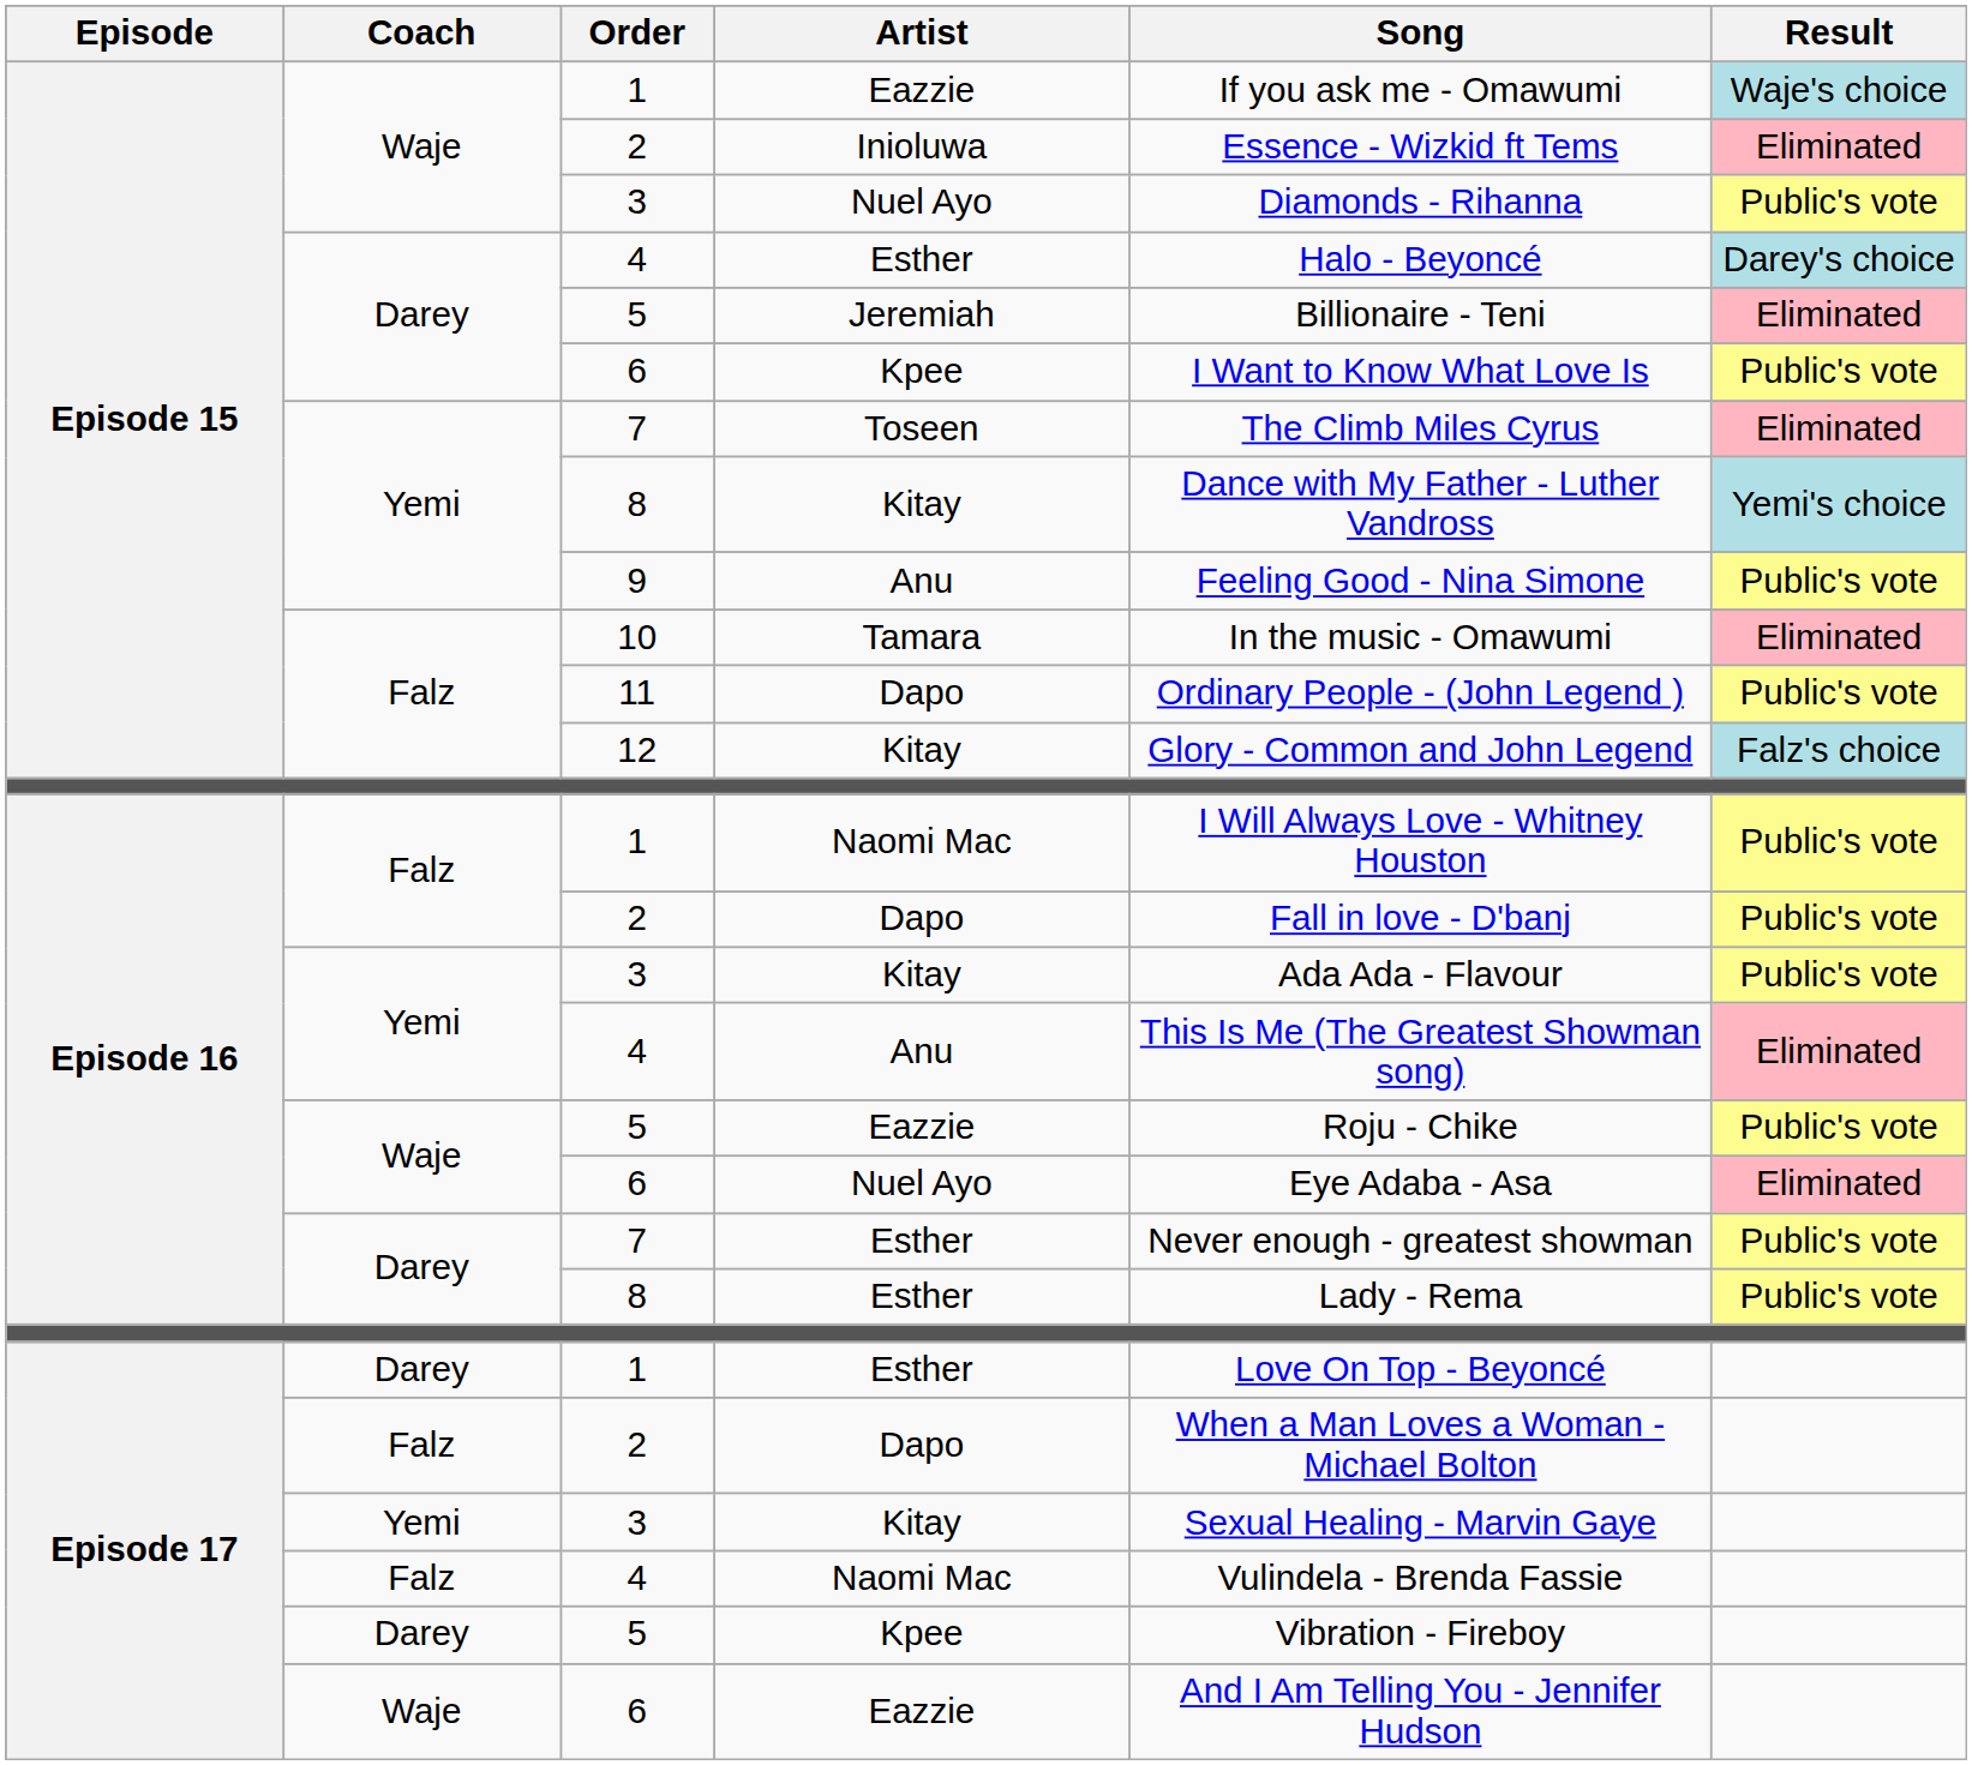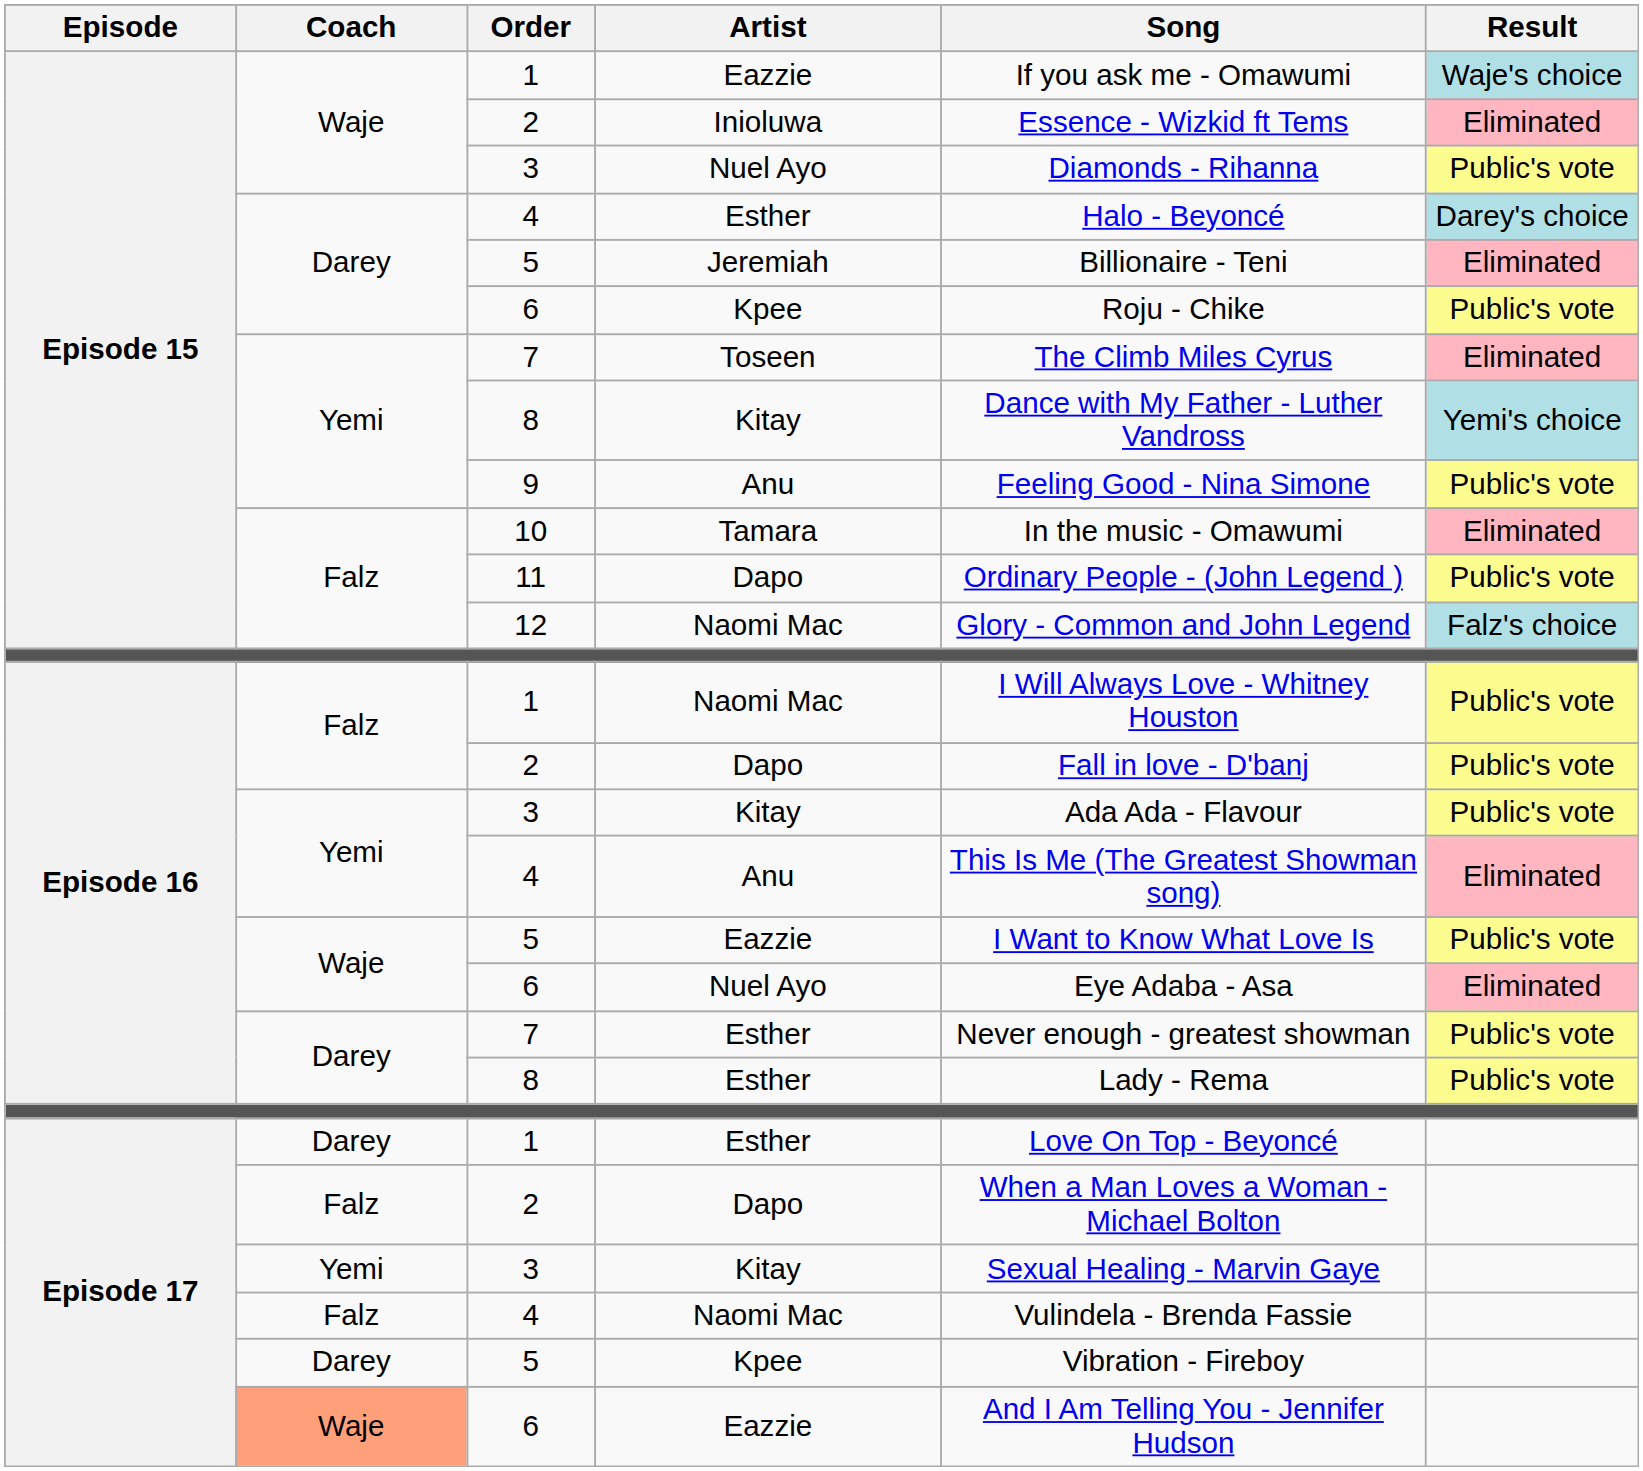Episode 15 / 6 | Song: I Want to Know What Love Is -> Roju - Chike
12 | Artist: Kitay -> Naomi Mac
Episode 16 / 5 | Song: Roju - Chike -> I Want to Know What Love Is
Episode 17 / 6 | Coach: no background -> lightsalmon background
